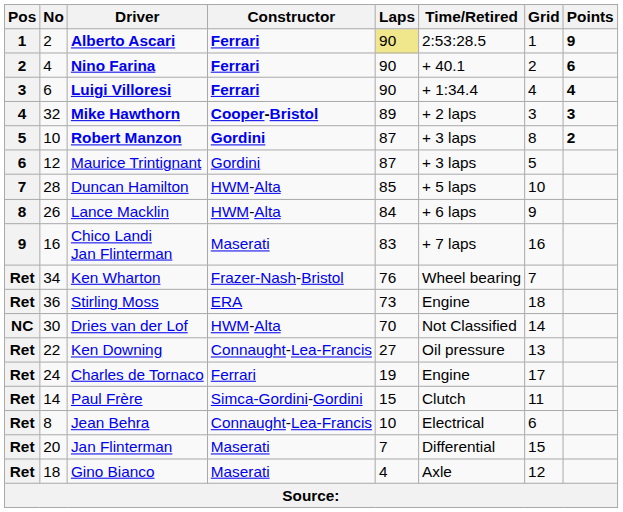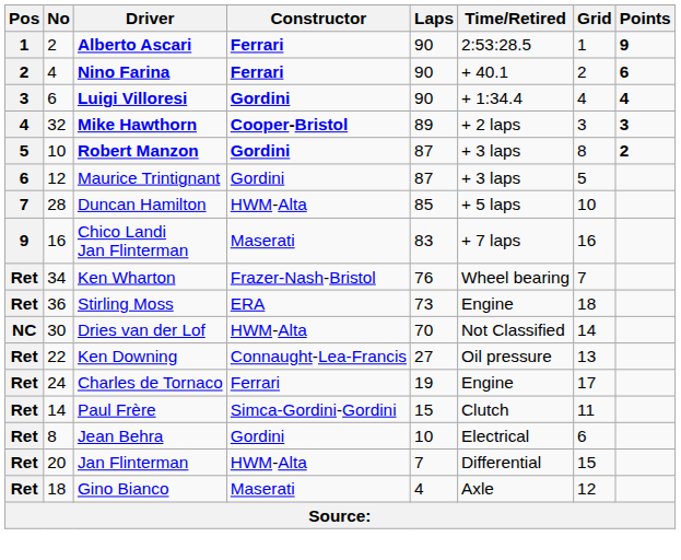Alberto Ascari | Laps: khaki background -> no background
Luigi Villoresi | Constructor: Ferrari -> Gordini
- row: 8 | 26 | Lance Macklin | HWM-Alta | 84 | + 6 laps | 9
Jean Behra | Constructor: Connaught-Lea-Francis -> Gordini
Jan Flinterman | Constructor: Maserati -> HWM-Alta
